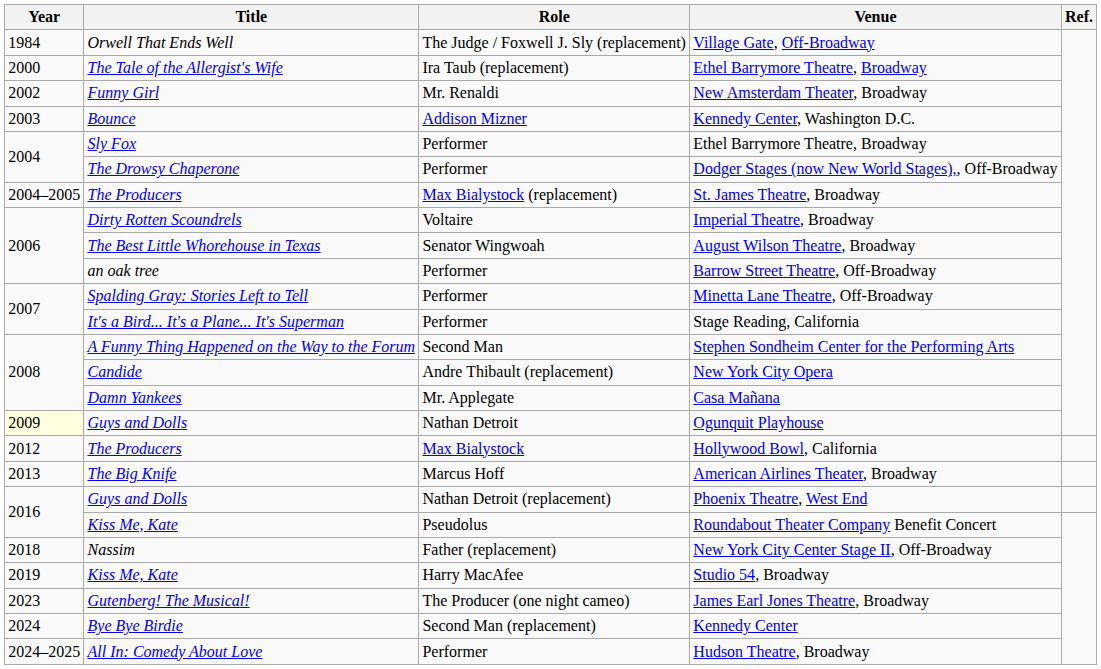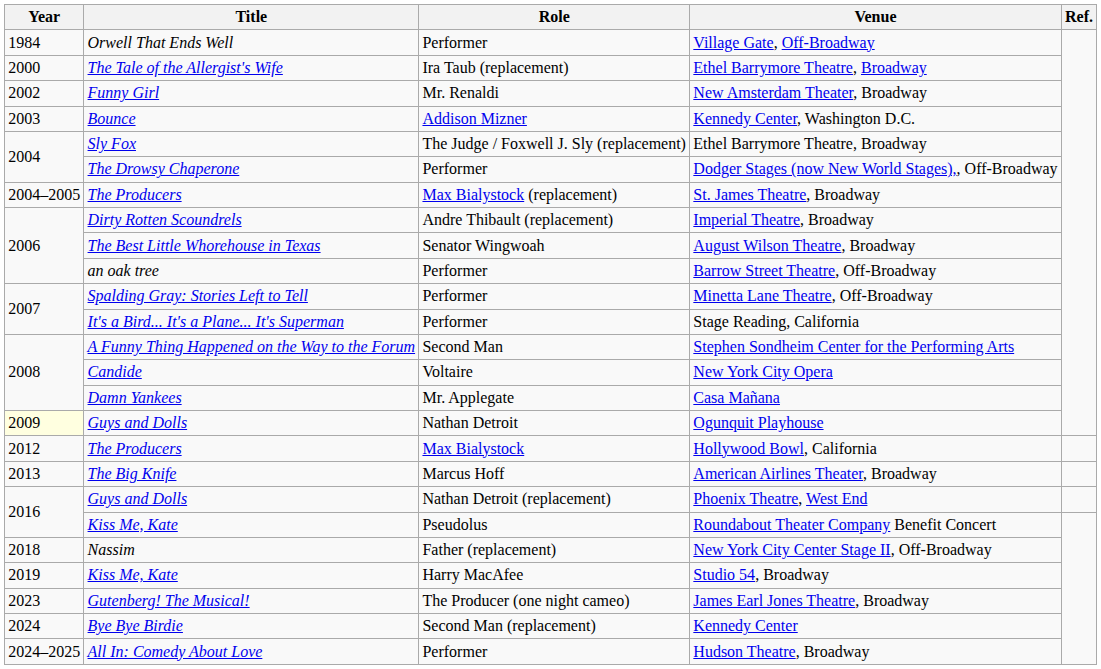Village Gate, Off-Broadway | Role: The Judge / Foxwell J. Sly (replacement) -> Performer
Sly Fox / Ethel Barrymore Theatre, Broadway | Role: Performer -> The Judge / Foxwell J. Sly (replacement)
Imperial Theatre, Broadway | Role: Voltaire -> Andre Thibault (replacement)
New York City Opera | Role: Andre Thibault (replacement) -> Voltaire
